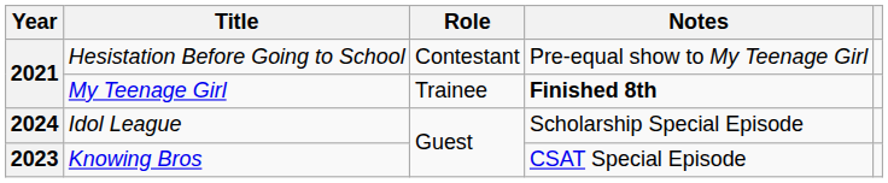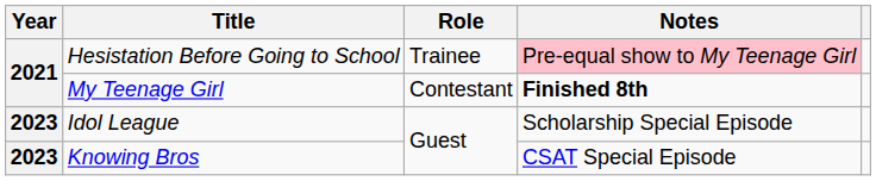Hesistation Before Going to School | Role: Contestant -> Trainee
Hesistation Before Going to School | Notes: no background -> pink background
My Teenage Girl | Role: Trainee -> Contestant
Idol League | Year: 2024 -> 2023
